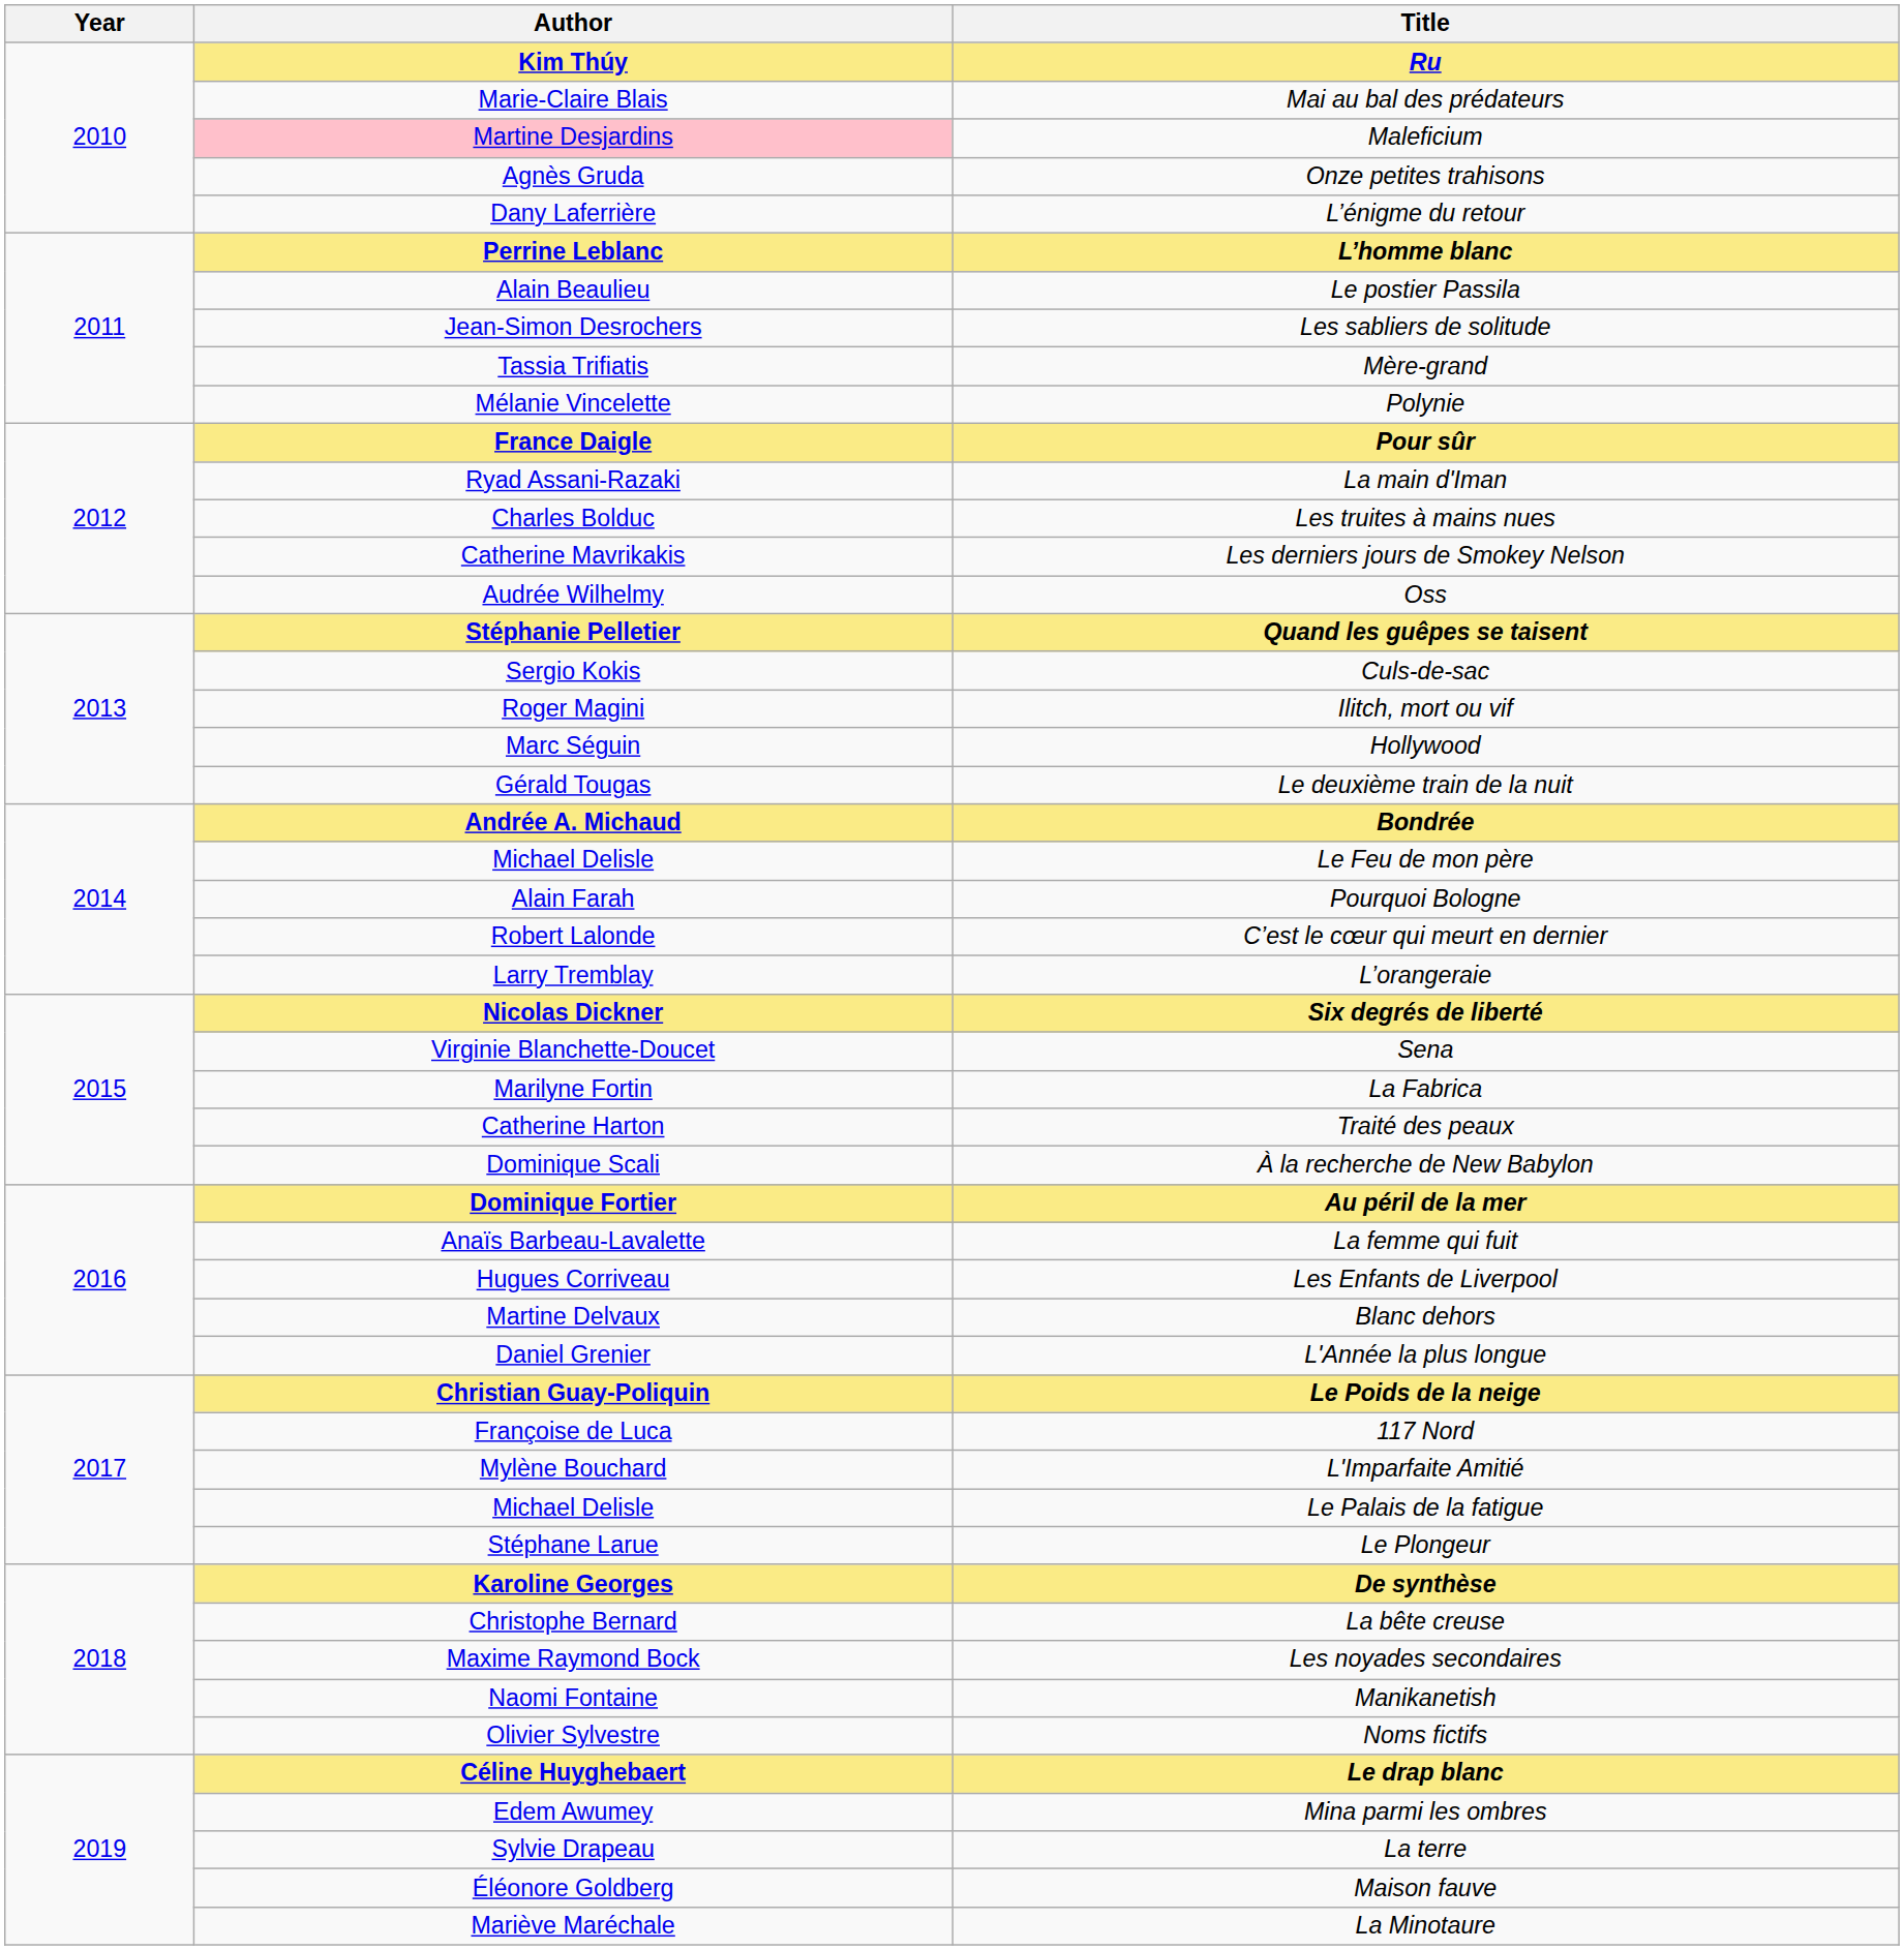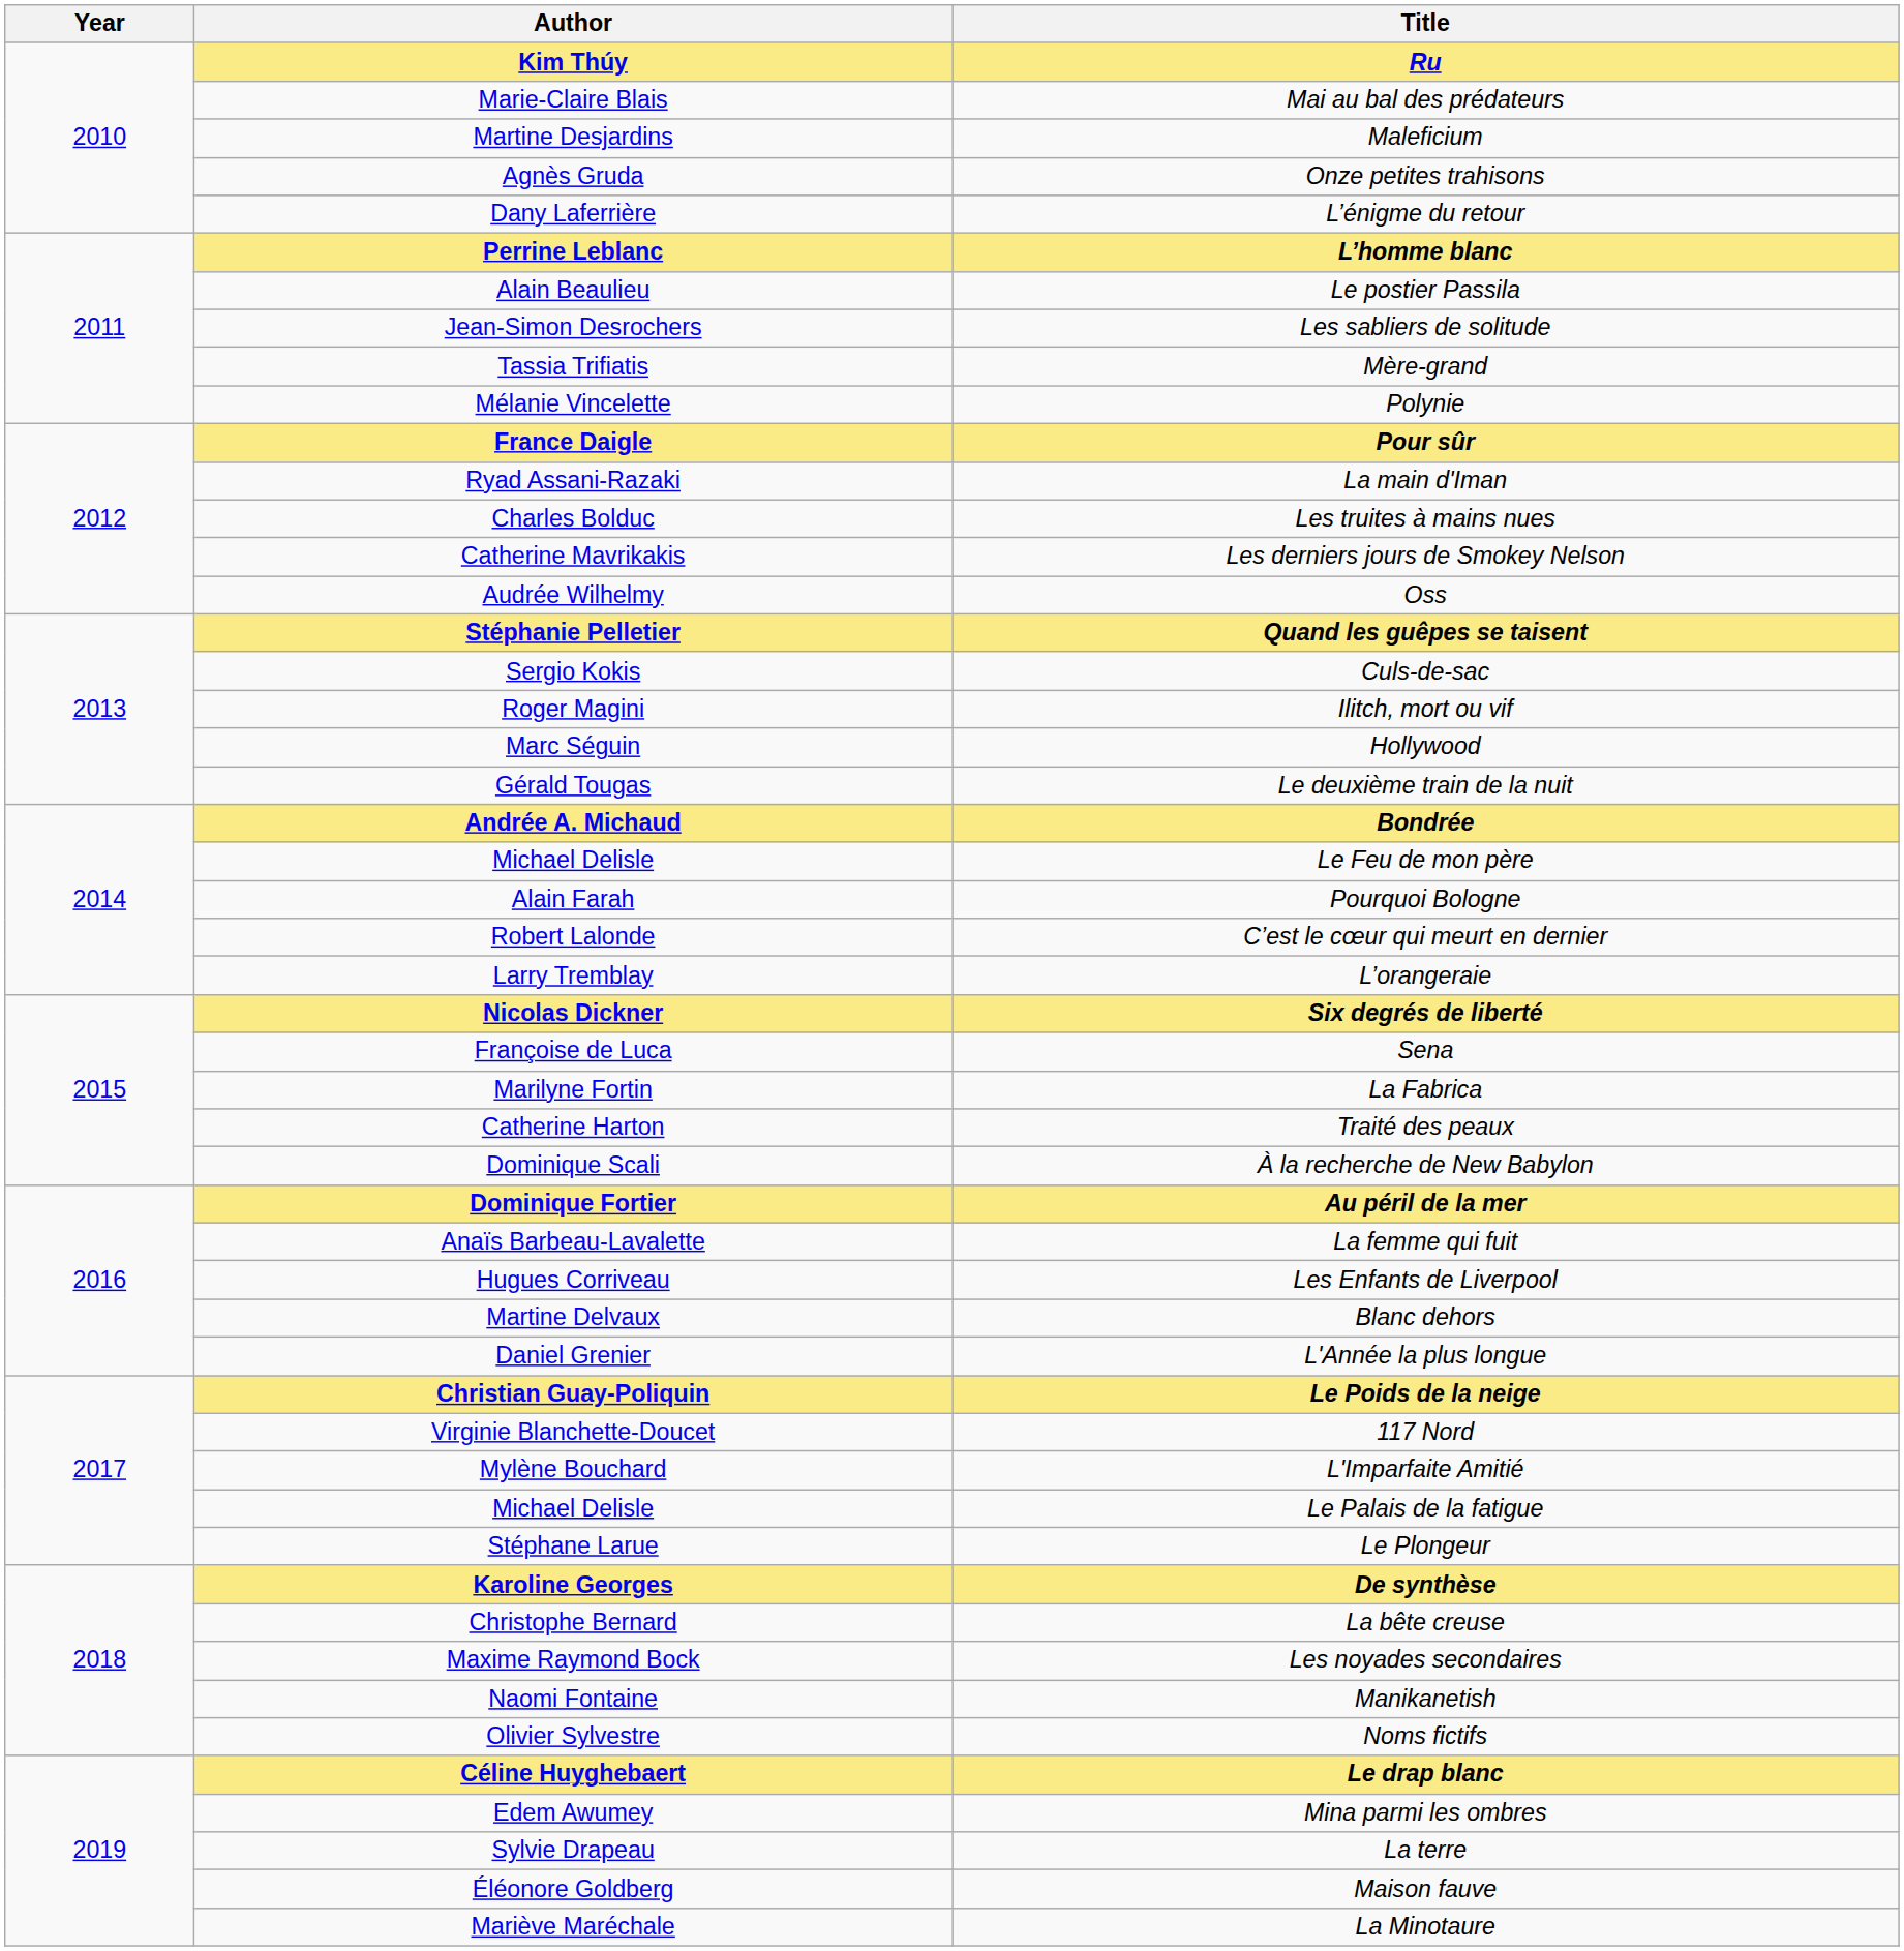Maleficium | Author: pink background -> no background
Sena | Author: Virginie Blanchette-Doucet -> Françoise de Luca
117 Nord | Author: Françoise de Luca -> Virginie Blanchette-Doucet
